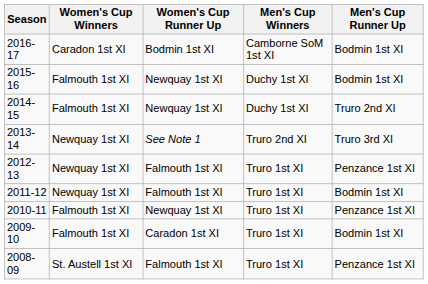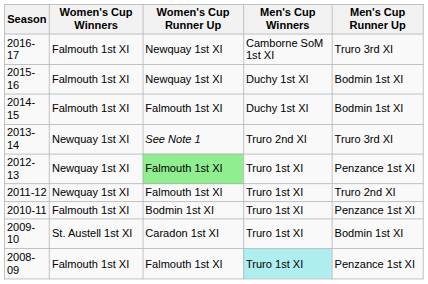2016-17 | Women's Cup Winners: Caradon 1st XI -> Falmouth 1st XI
2016-17 | Women's Cup Runner Up: Bodmin 1st XI -> Newquay 1st XI
2016-17 | Men's Cup Runner Up: Bodmin 1st XI -> Truro 3rd XI
2014-15 | Women's Cup Runner Up: Newquay 1st XI -> Falmouth 1st XI
2014-15 | Men's Cup Runner Up: Truro 2nd XI -> Bodmin 1st XI
2012-13 | Women's Cup Runner Up: no background -> lightgreen background
2011-12 | Men's Cup Runner Up: Bodmin 1st XI -> Truro 2nd XI
2010-11 | Women's Cup Runner Up: Newquay 1st XI -> Bodmin 1st XI
2009-10 | Women's Cup Winners: Falmouth 1st XI -> St. Austell 1st XI
2008-09 | Women's Cup Winners: St. Austell 1st XI -> Falmouth 1st XI
2008-09 | Men's Cup Winners: no background -> paleturquoise background
